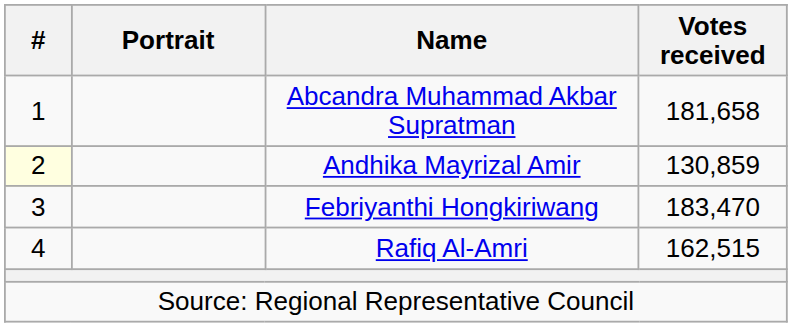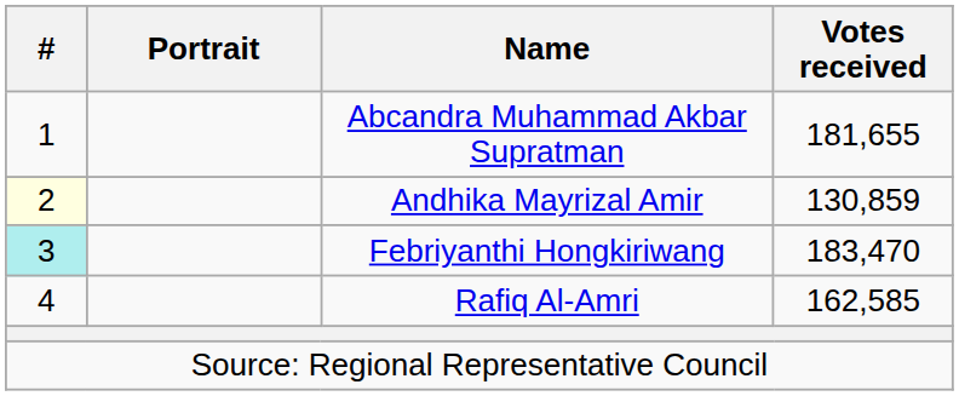Abcandra Muhammad Akbar Supratman | Votes received: 181,658 -> 181,655
Febriyanthi Hongkiriwang | #: no background -> paleturquoise background
Rafiq Al-Amri | Votes received: 162,515 -> 162,585
